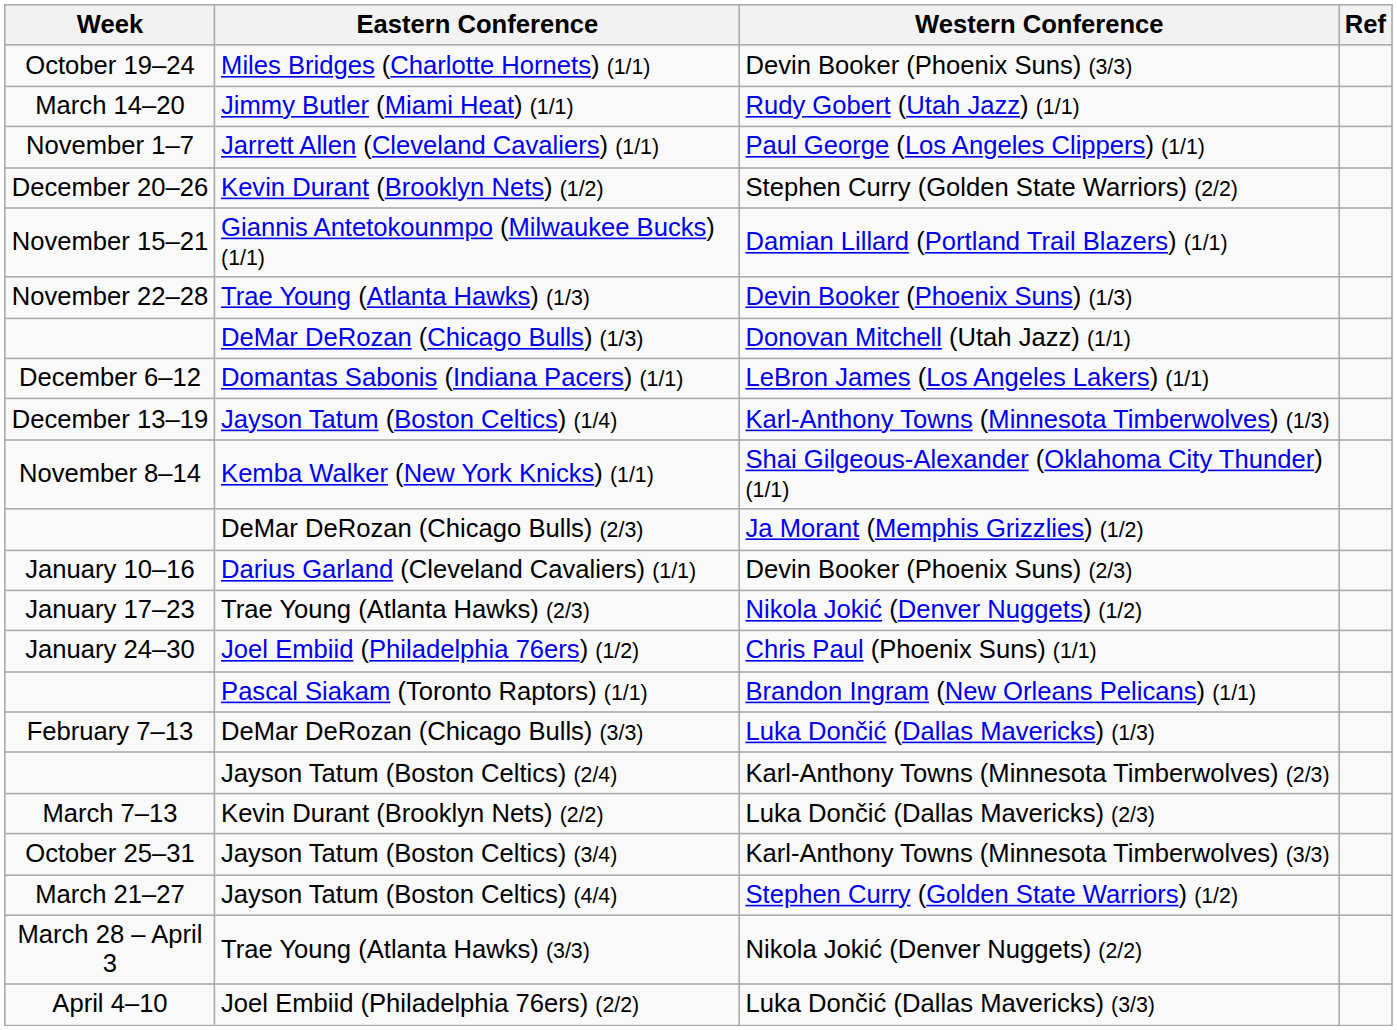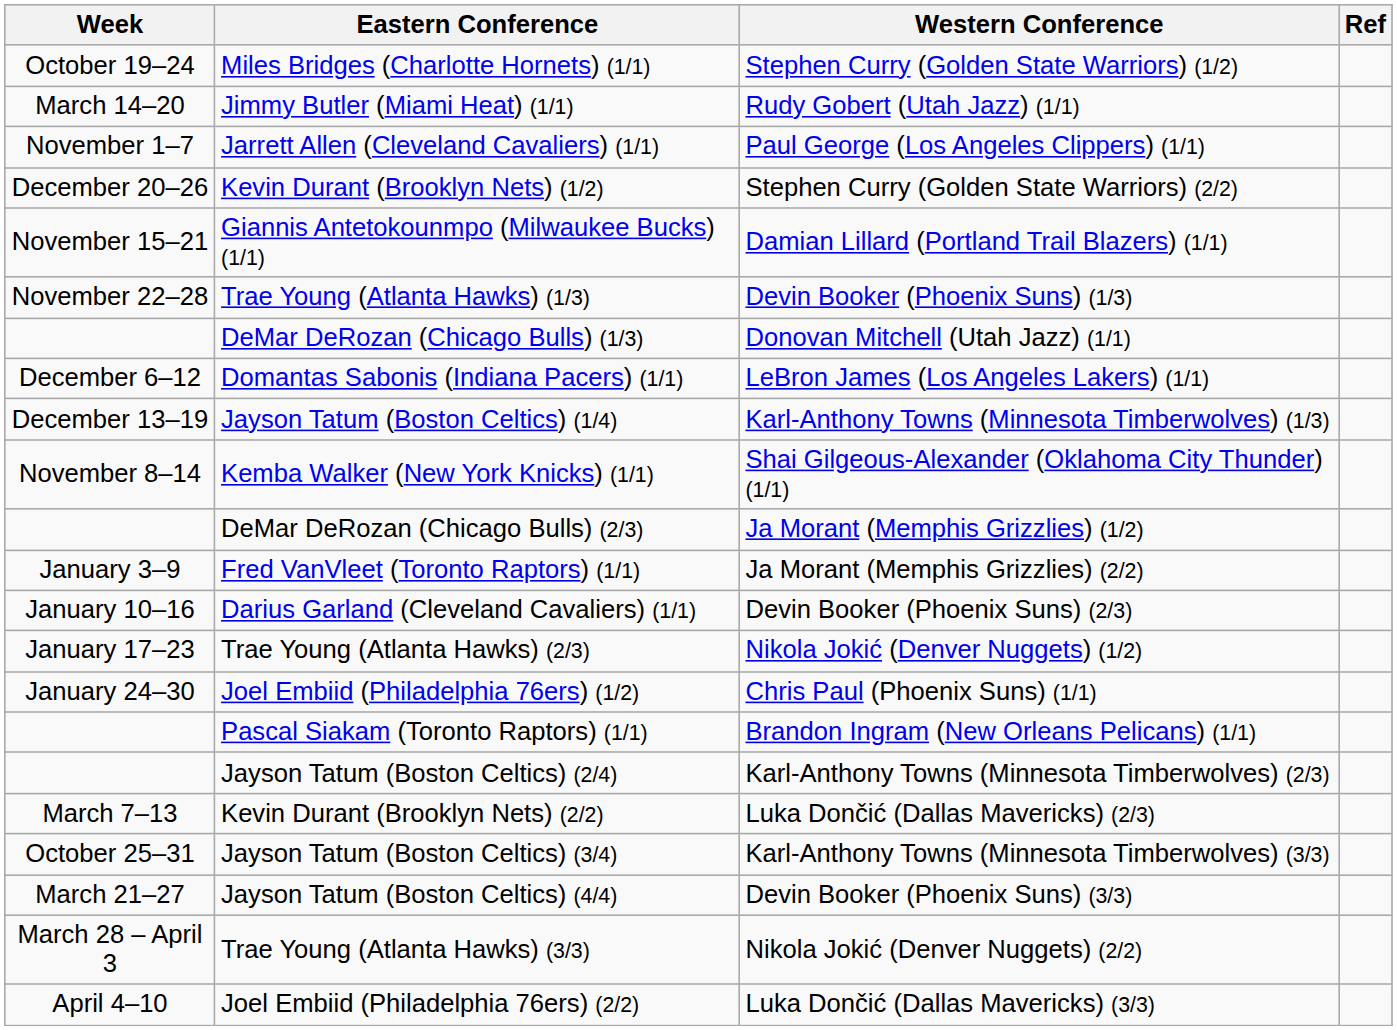Miles Bridges (Charlotte Hornets) (1/1) | Western Conference: Devin Booker (Phoenix Suns) (3/3) -> Stephen Curry (Golden State Warriors) (1/2)
+ row: January 3–9 | Fred VanVleet (Toronto Raptors) (1/1) | Ja Morant (Memphis Grizzlies) (2/2)
- row: February 7–13 | DeMar DeRozan (Chicago Bulls) (3/3) | Luka Dončić (Dallas Mavericks) (1/3)
Jayson Tatum (Boston Celtics) (4/4) | Western Conference: Stephen Curry (Golden State Warriors) (1/2) -> Devin Booker (Phoenix Suns) (3/3)
